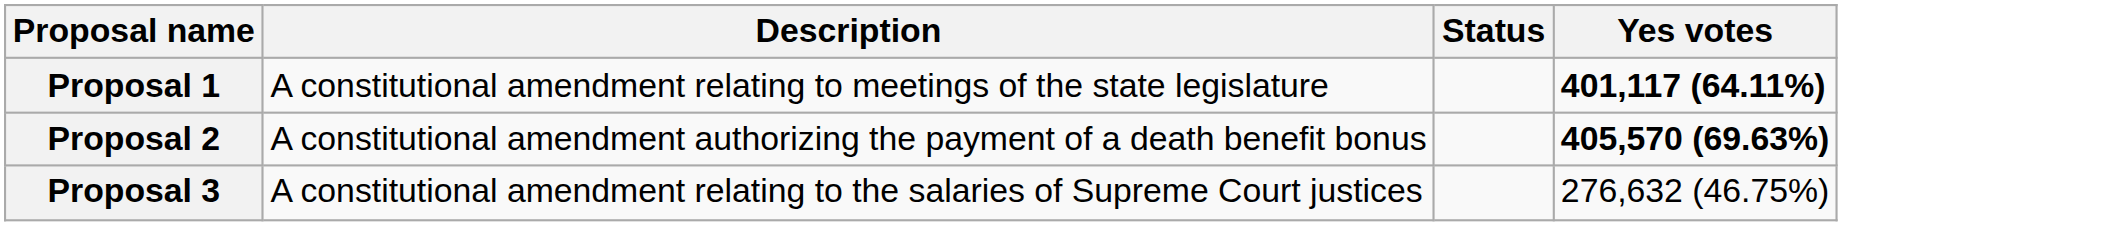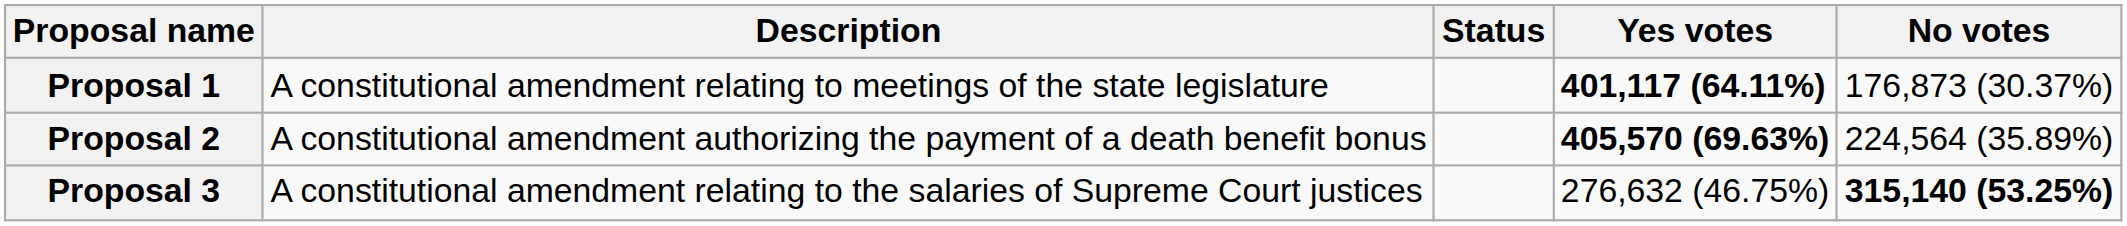+ column: No votes | 176,873 (30.37%) | 224,564 (35.89%) | 315,140 (53.25%)
